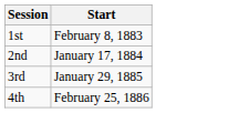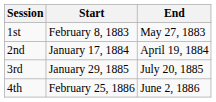+ column: End | May 27, 1883 | April 19, 1884 | July 20, 1885 | June 2, 1886
